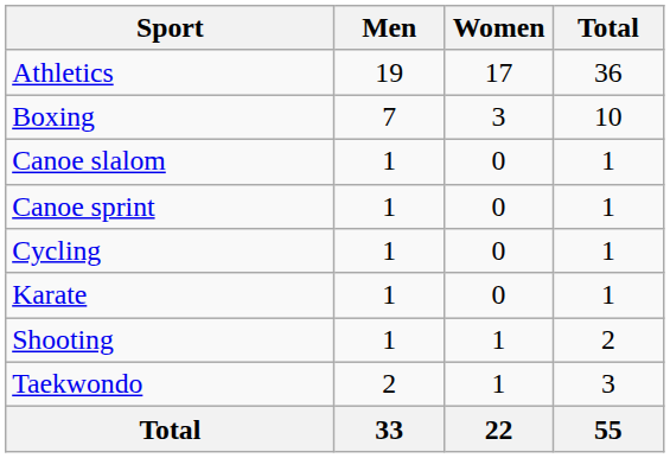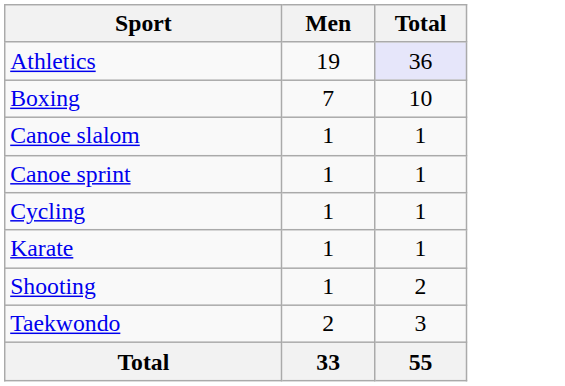- column: Women | 17 | 3 | 0 | 0 | 0 | 0 | 1 | 1 | 22
Athletics | Total: no background -> lavender background
